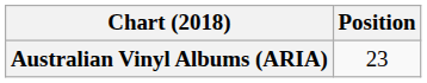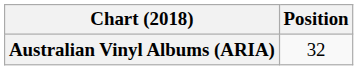Australian Vinyl Albums (ARIA) | Position: 23 -> 32
